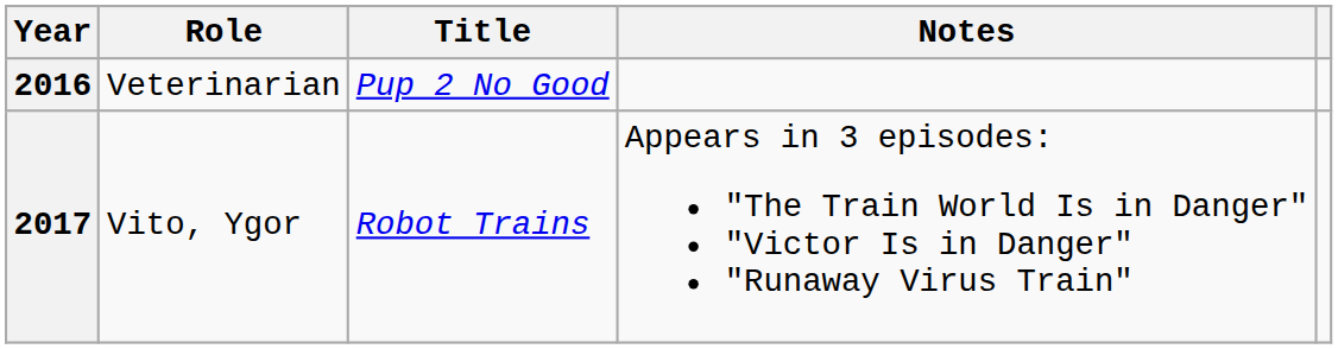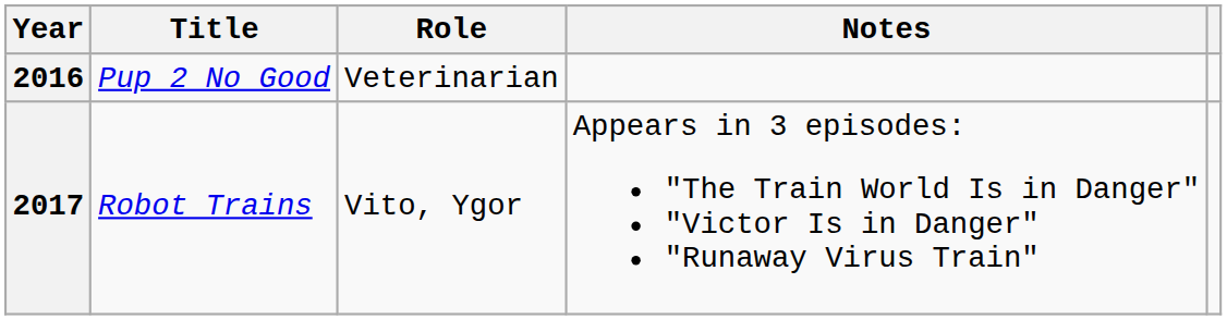columns swapped: Title <-> Role
